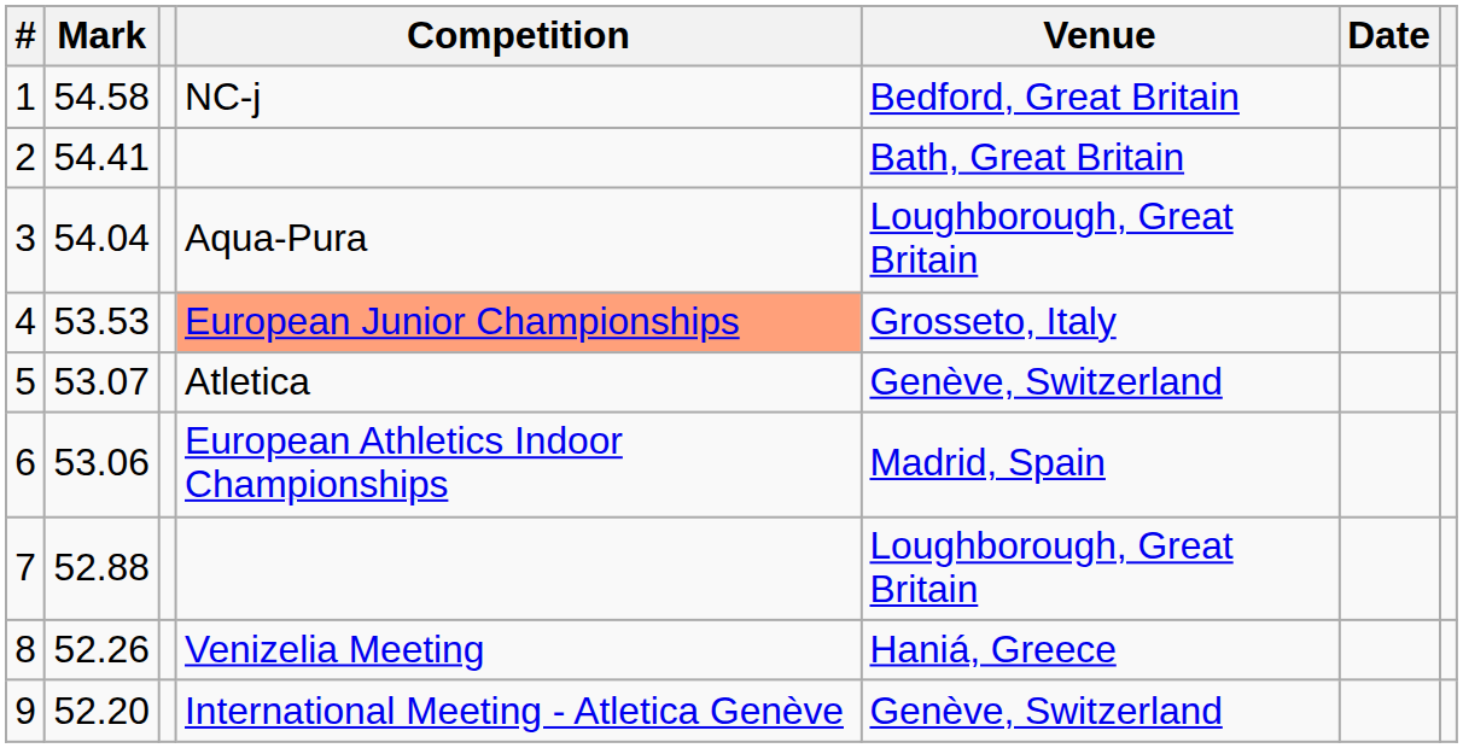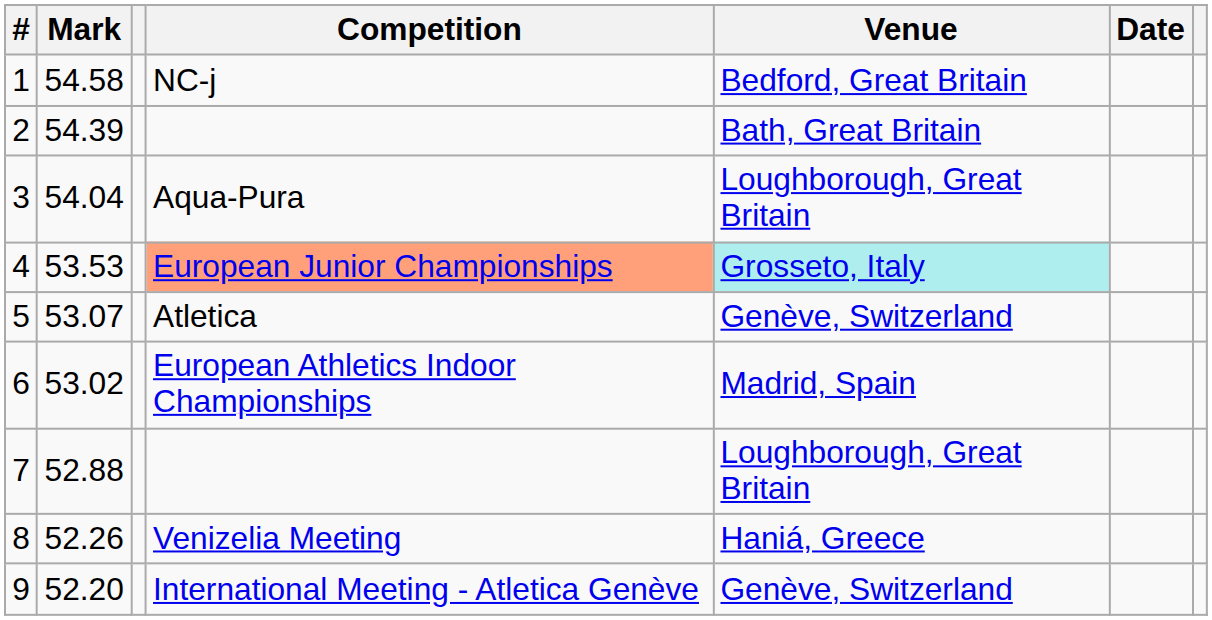2 | Mark: 54.41 -> 54.39
4 | Venue: no background -> paleturquoise background
6 | Mark: 53.06 -> 53.02
